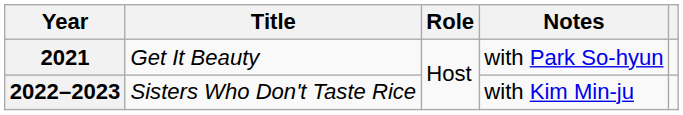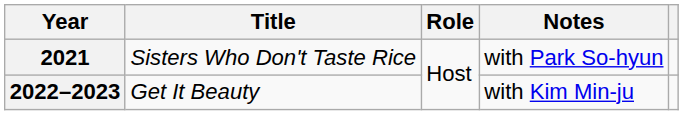2021 | Title: Get It Beauty -> Sisters Who Don't Taste Rice
2022–2023 | Title: Sisters Who Don't Taste Rice -> Get It Beauty
